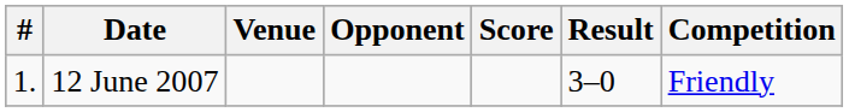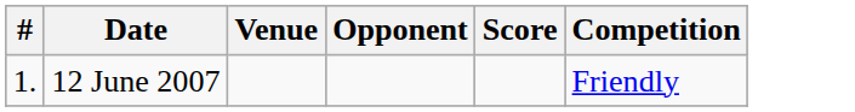- column: Result | 3–0
